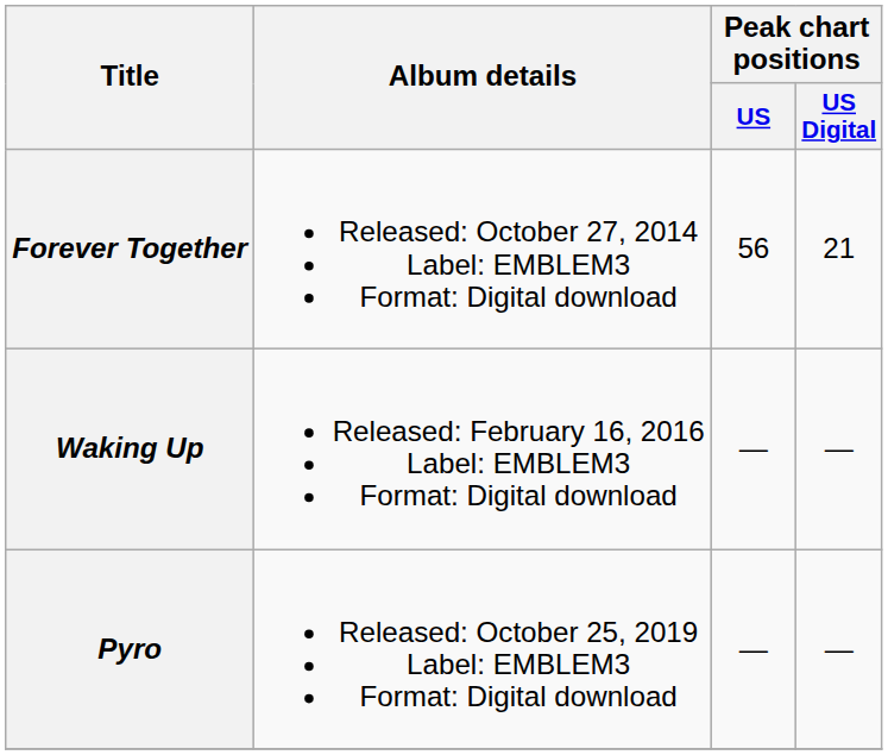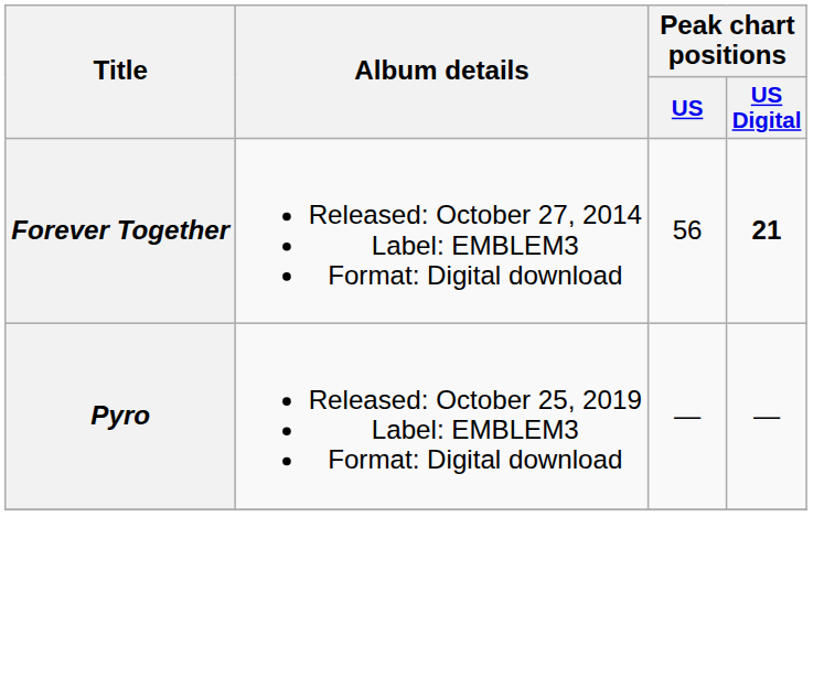Forever Together | Peak chart positions / US Digital: normal -> bold
- row: Waking Up | Released: February 16, 2016 Label: EMBLEM3 Format: Digital download | — | —
